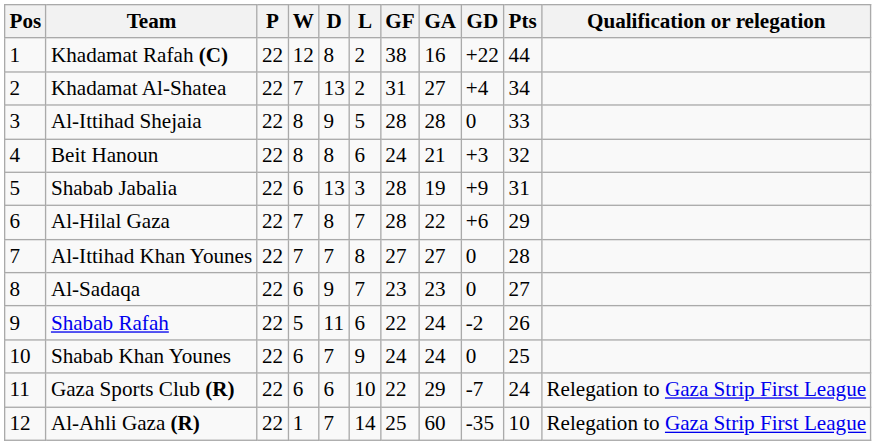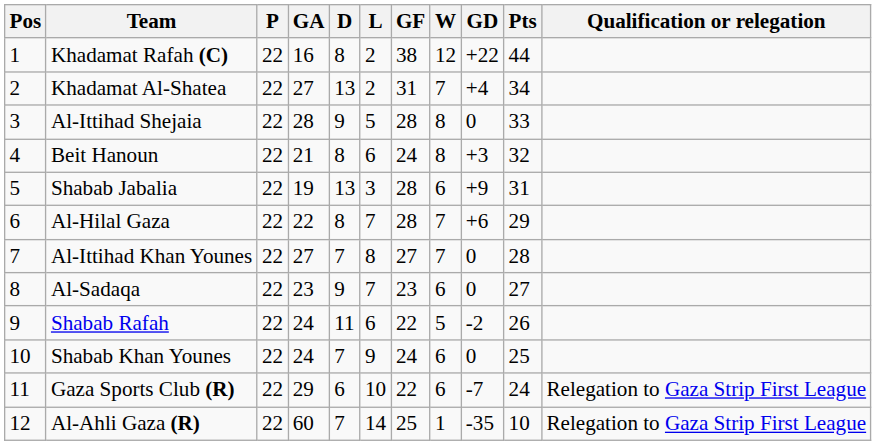columns swapped: W <-> GA
